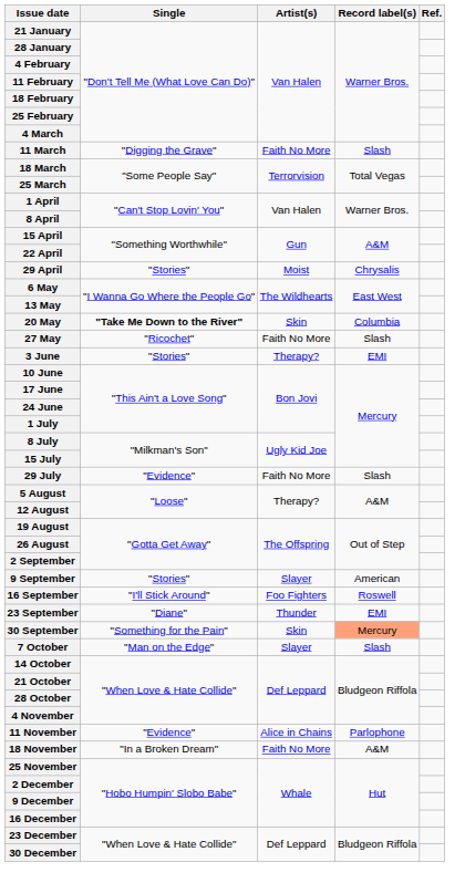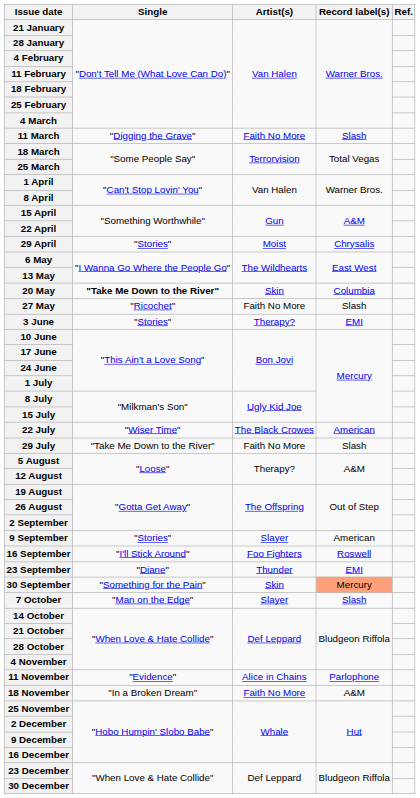+ row: 22 July | "Wiser Time" | The Black Crowes | American
29 July | Single: "Evidence" -> "Take Me Down to the River"
